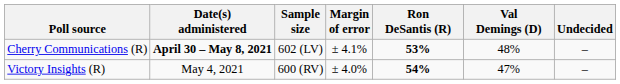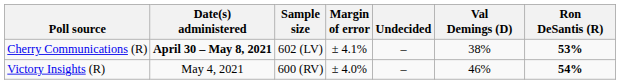columns swapped: Ron DeSantis (R) <-> Undecided
Cherry Communications (R) | Val Demings (D): 48% -> 38%
Victory Insights (R) | Val Demings (D): 47% -> 46%
